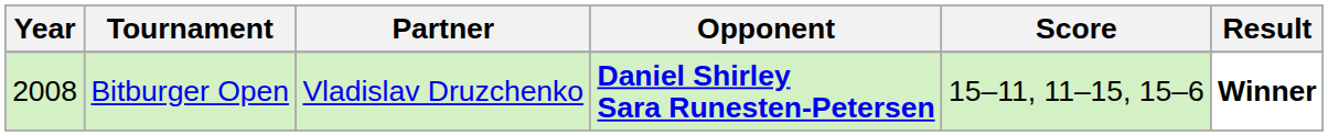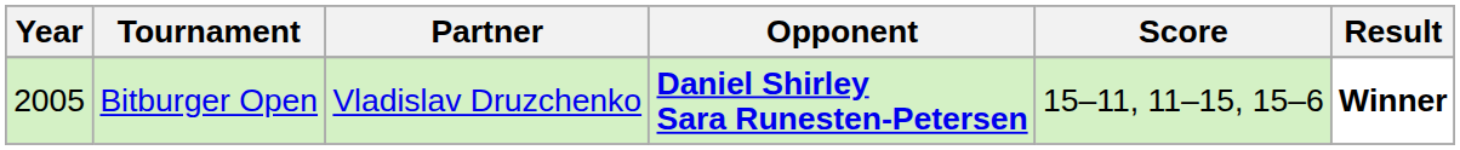Bitburger Open | Year: 2008 -> 2005
